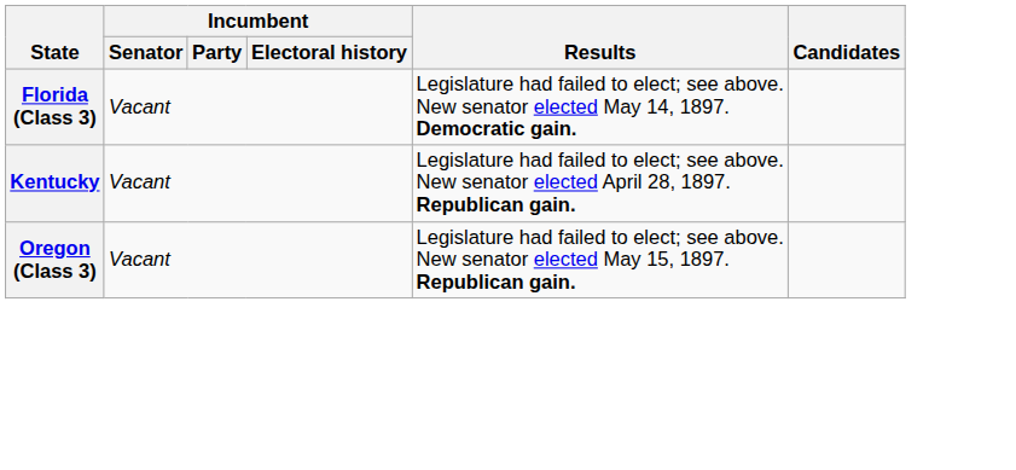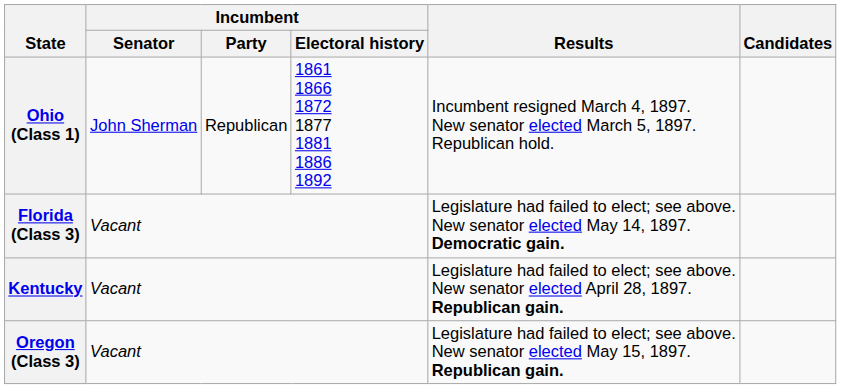+ row: Ohio (Class 1) | John Sherman | Republican | 1861 1866 1872 1877 1881 1886 1892 | Incumbent resigned March 4, 1897. New senator elected March 5, 1897. Republican hold.
